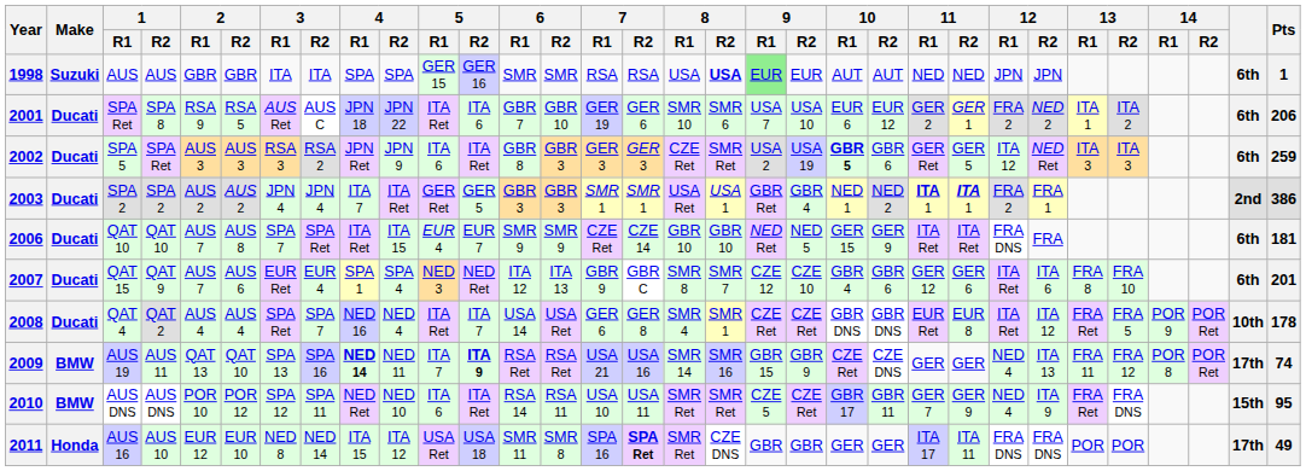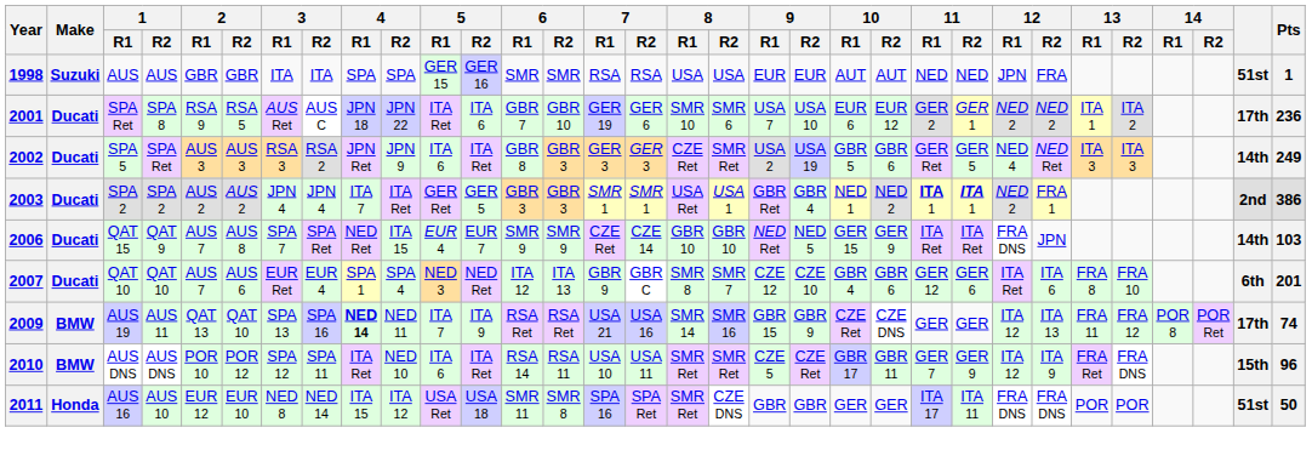1998 | 8 / R2: bold -> normal
1998 | 9 / R1: lightgreen background -> no background
1998 | 12 / R2: JPN -> FRA
1998 | column 31: 6th -> 51st
2001 | 12 / R1: FRA 2 -> NED 2
2001 | column 31: 6th -> 17th
2001 | Pts: 206 -> 236
2002 | 10 / R1: bold -> normal
2002 | 12 / R1: ITA 12 -> NED 4
2002 | column 31: 6th -> 14th
2002 | Pts: 259 -> 249
2003 | 12 / R1: FRA 2 -> NED 2
2006 | 1 / R1: QAT 10 -> QAT 15
2006 | 1 / R2: QAT 10 -> QAT 9
2006 | 4 / R1: ITA Ret -> NED Ret
2006 | 12 / R2: FRA -> JPN
2006 | column 31: 6th -> 14th
2006 | Pts: 181 -> 103
2007 | 1 / R1: QAT 15 -> QAT 10
2007 | 1 / R2: QAT 9 -> QAT 10
- row: 2008 | Ducati | QAT 4 | QAT 2 | AUS 4 | AUS 4 | SPA Ret | SPA 7 | NED 16 | NED 4 | ITA Ret | ITA 7 | USA 14 | USA Ret | GER 6 | GER 8 | SMR 4 | SMR 1 | CZE Ret | CZE Ret | GBR DNS | GBR DNS | EUR Ret | EUR 8 | ITA Ret | ITA 12 | FRA Ret | FRA 5 | POR 9 | POR Ret | 10th | 178
2009 | 5 / R2: bold -> normal
2009 | 12 / R1: NED 4 -> ITA 12
2010 | 4 / R1: NED Ret -> ITA Ret
2010 | 12 / R1: NED 4 -> ITA 12
2010 | Pts: 95 -> 96
2011 | 7 / R2: bold -> normal
2011 | column 31: 17th -> 51st
2011 | Pts: 49 -> 50
